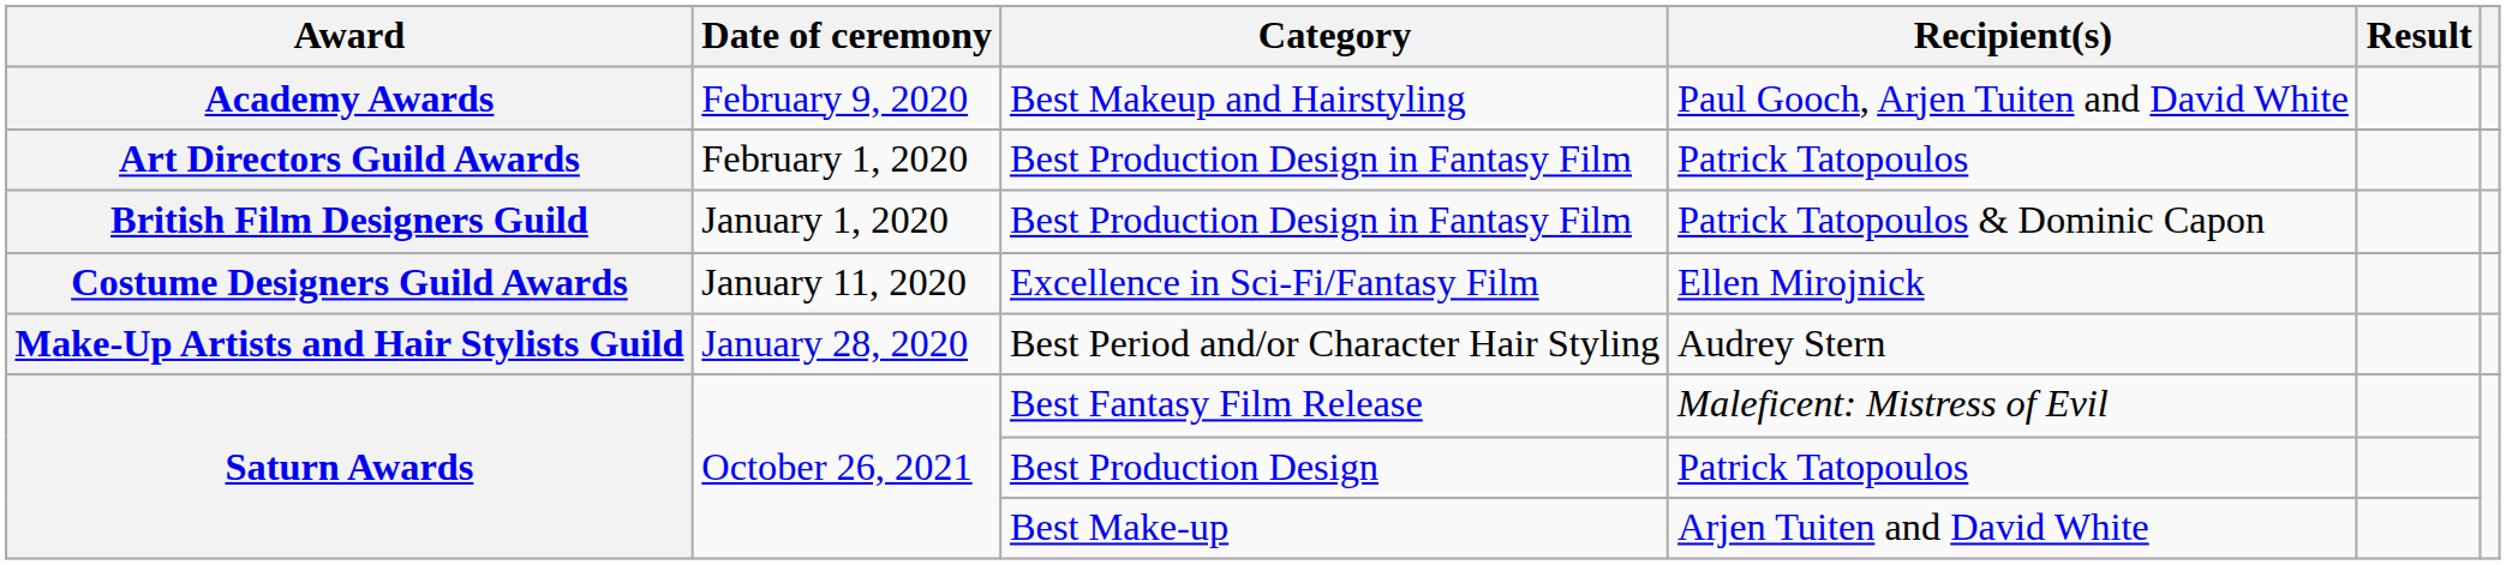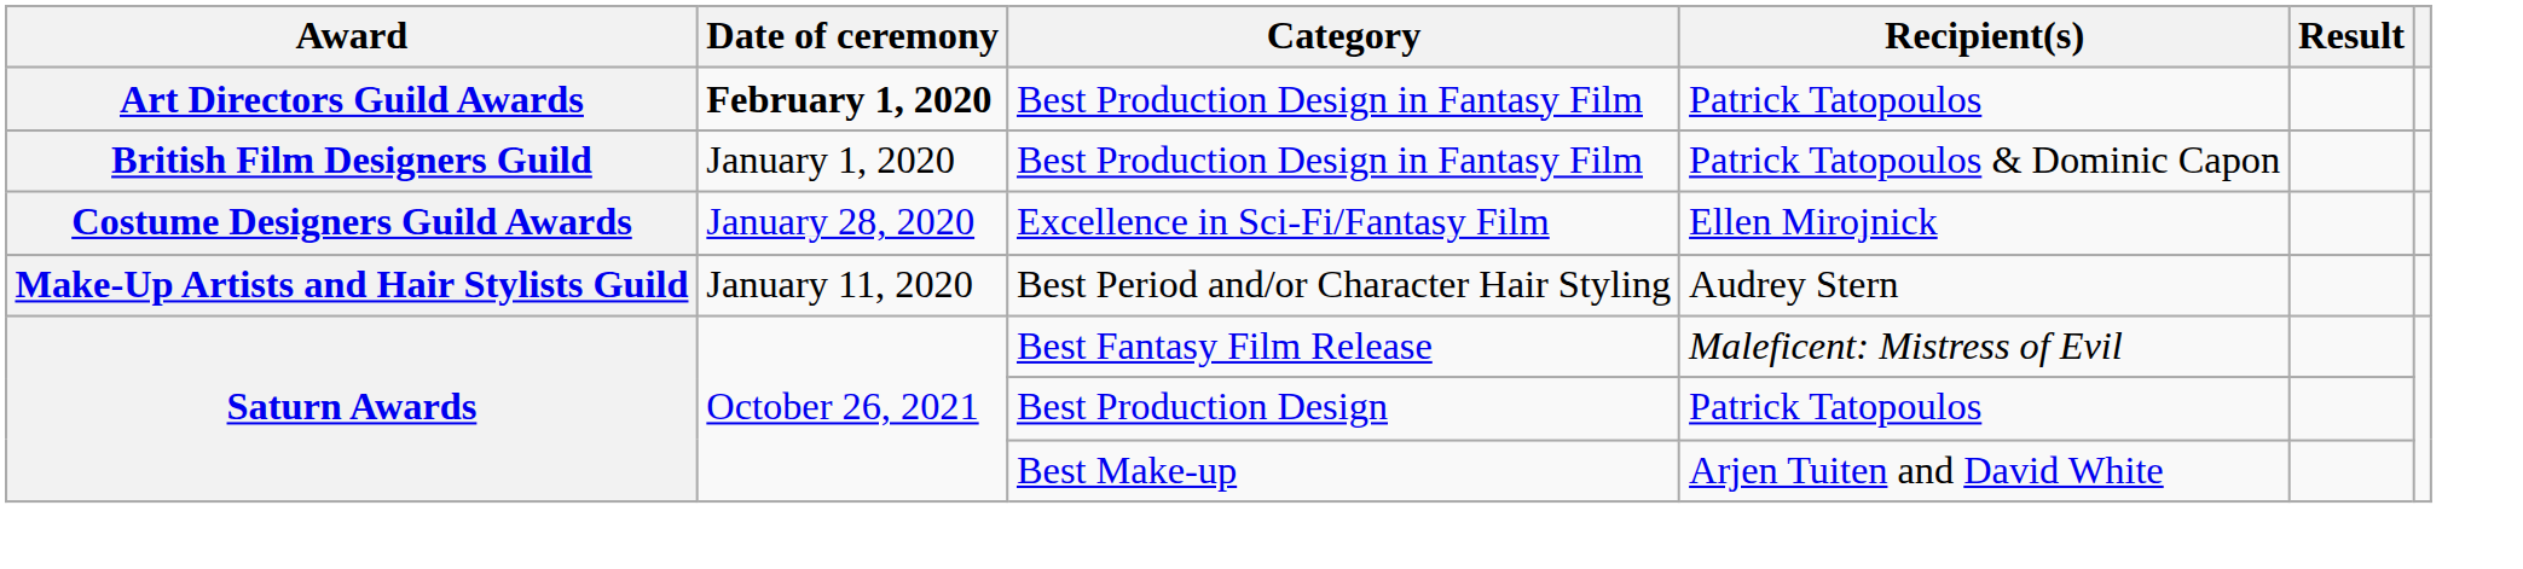- row: Academy Awards | February 9, 2020 | Best Makeup and Hairstyling | Paul Gooch, Arjen Tuiten and David White
Best Production Design in Fantasy Film / Patrick Tatopoulos | Date of ceremony: normal -> bold
Excellence in Sci-Fi/Fantasy Film | Date of ceremony: January 11, 2020 -> January 28, 2020
Best Period and/or Character Hair Styling | Date of ceremony: January 28, 2020 -> January 11, 2020
